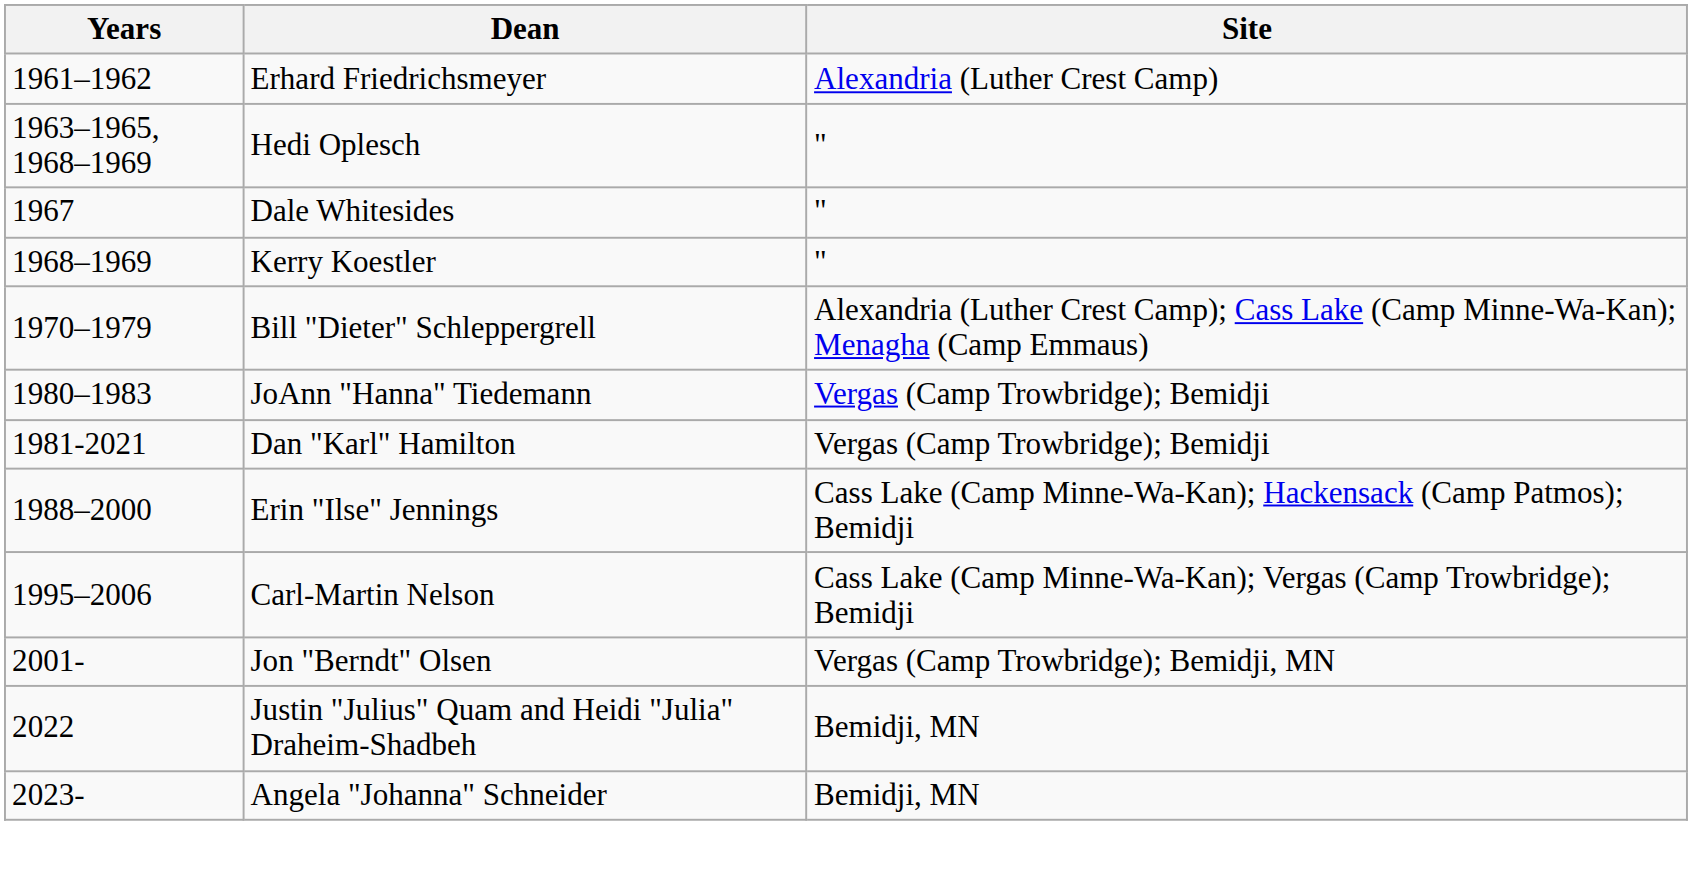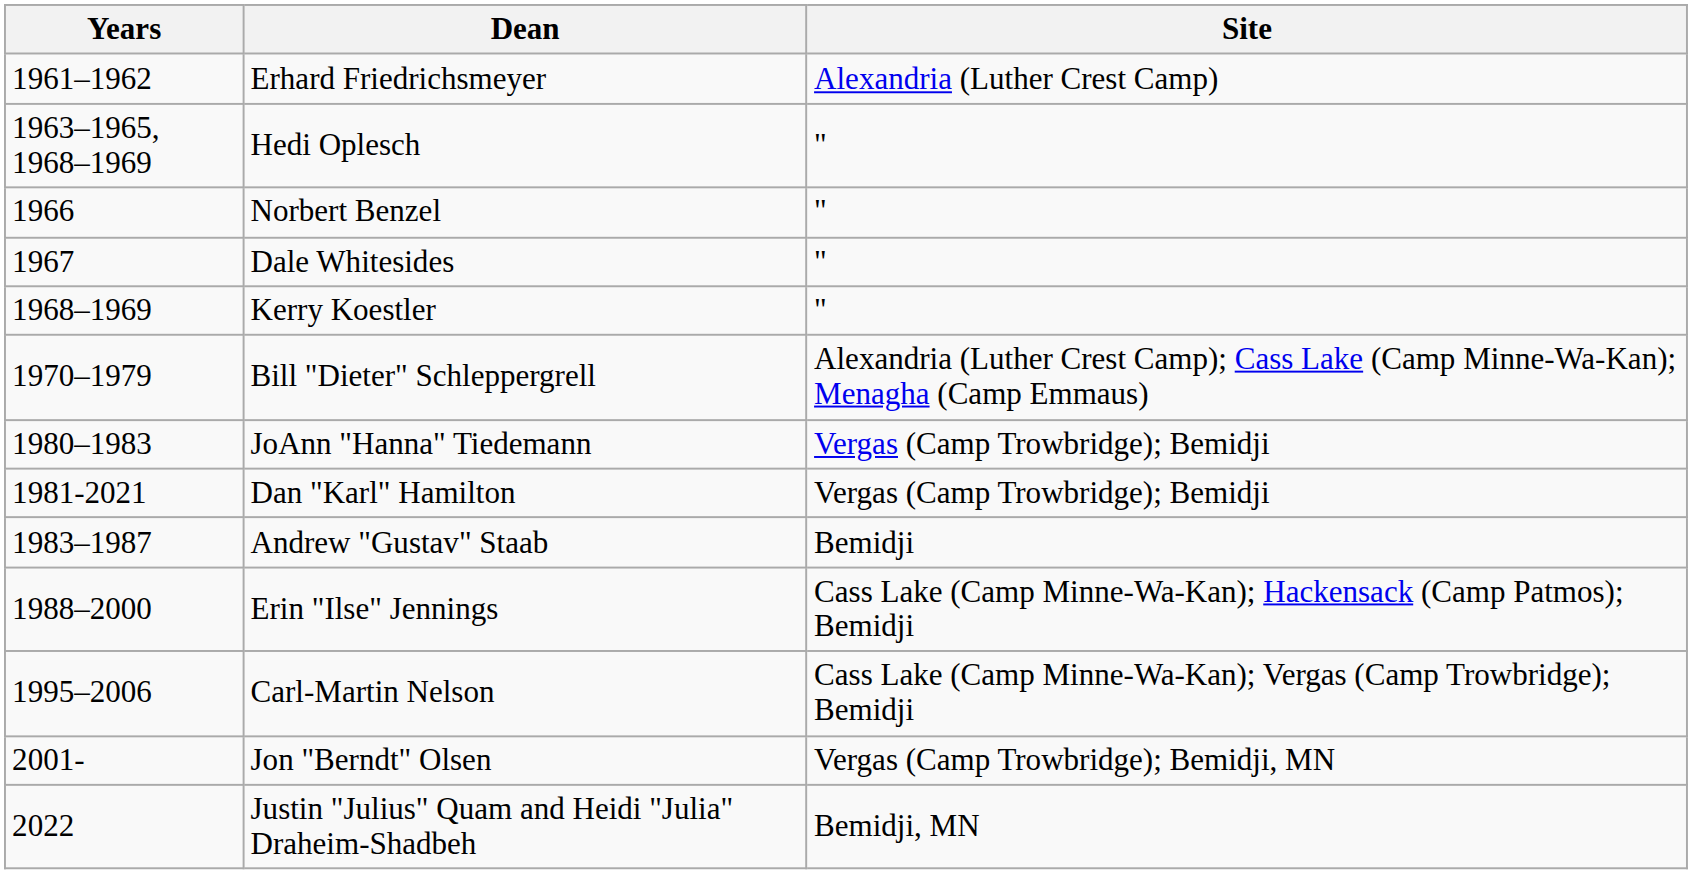+ row: 1966 | Norbert Benzel | "
+ row: 1983–1987 | Andrew "Gustav" Staab | Bemidji
- row: 2023- | Angela "Johanna" Schneider | Bemidji, MN
